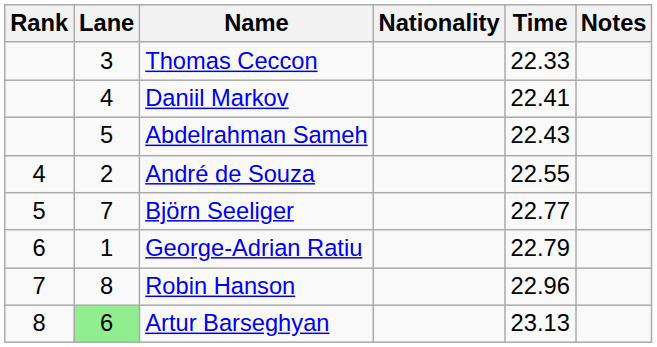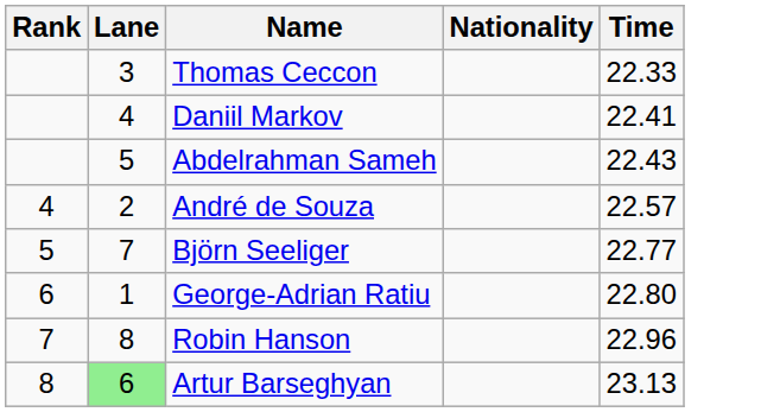- column: Notes
André de Souza | Time: 22.55 -> 22.57
George-Adrian Ratiu | Time: 22.79 -> 22.80
